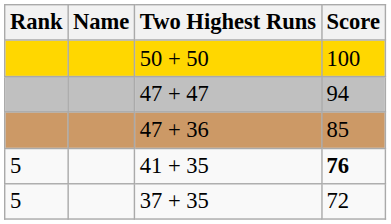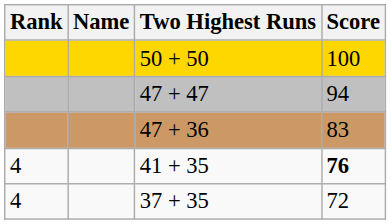47 + 36 | Score: 85 -> 83
41 + 35 | Rank: 5 -> 4
37 + 35 | Rank: 5 -> 4
